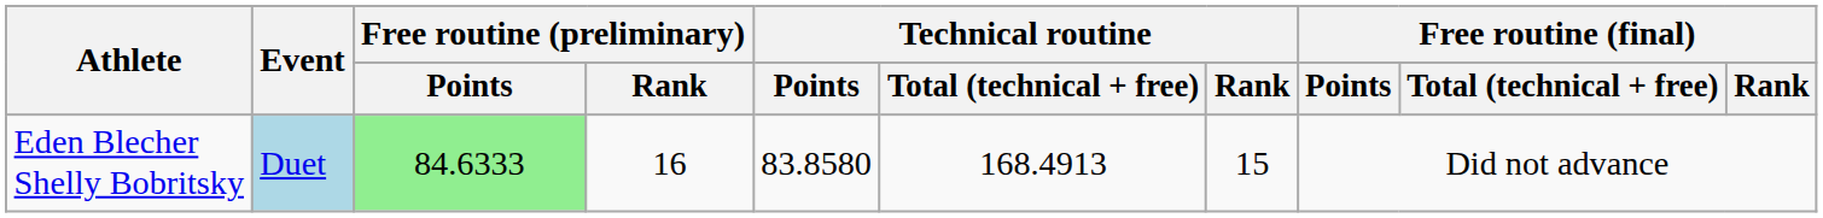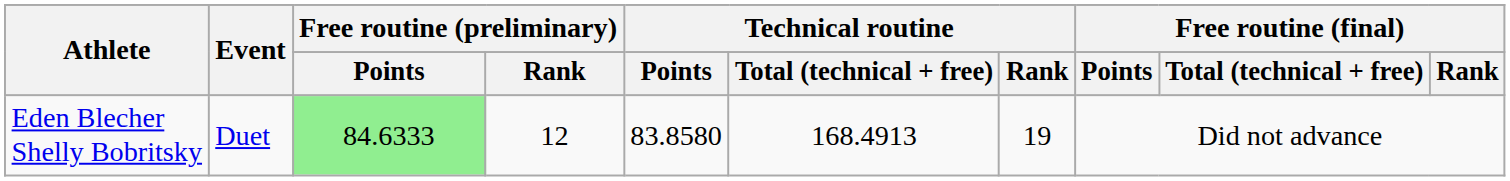Eden Blecher Shelly Bobritsky | Event: lightblue background -> no background
Eden Blecher Shelly Bobritsky | Free routine (preliminary) / Rank: 16 -> 12
Eden Blecher Shelly Bobritsky | Technical routine / Rank: 15 -> 19
